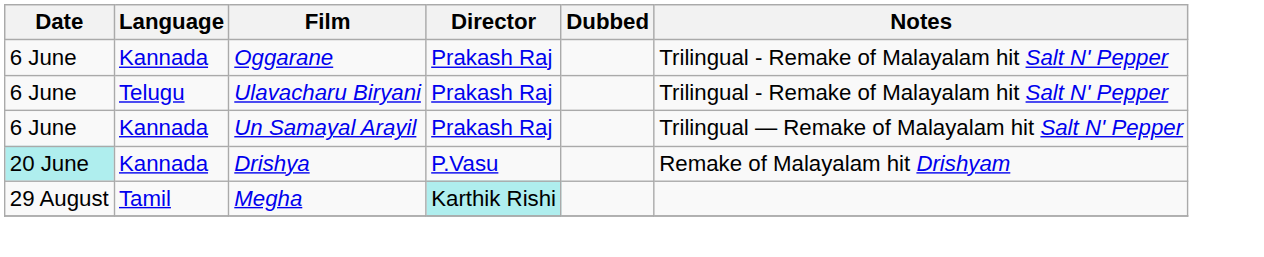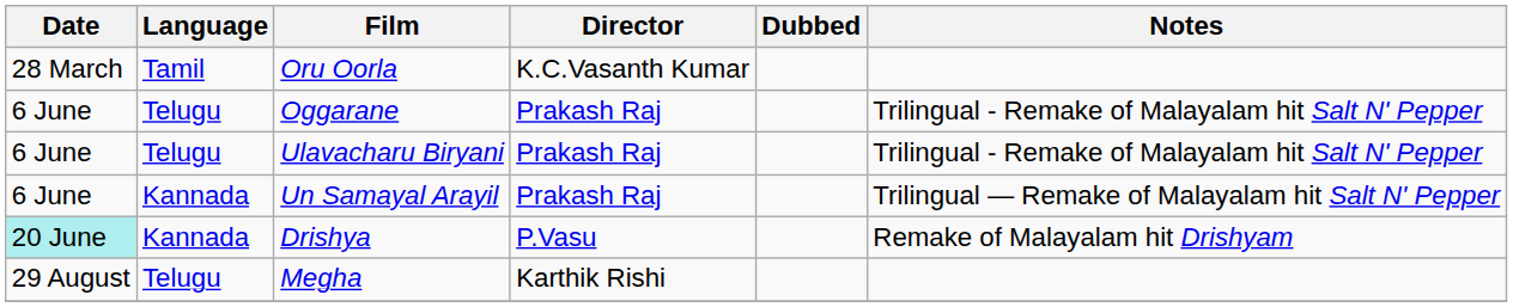+ row: 28 March | Tamil | Oru Oorla | K.C.Vasanth Kumar
Oggarane | Language: Kannada -> Telugu
Megha | Language: Tamil -> Telugu
Megha | Director: paleturquoise background -> no background
